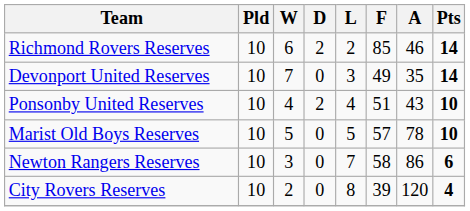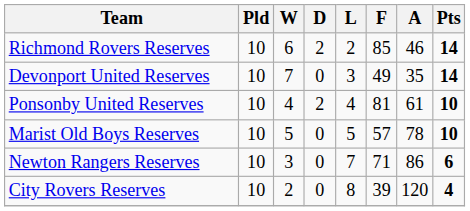Ponsonby United Reserves | F: 51 -> 81
Ponsonby United Reserves | A: 43 -> 61
Newton Rangers Reserves | F: 58 -> 71
